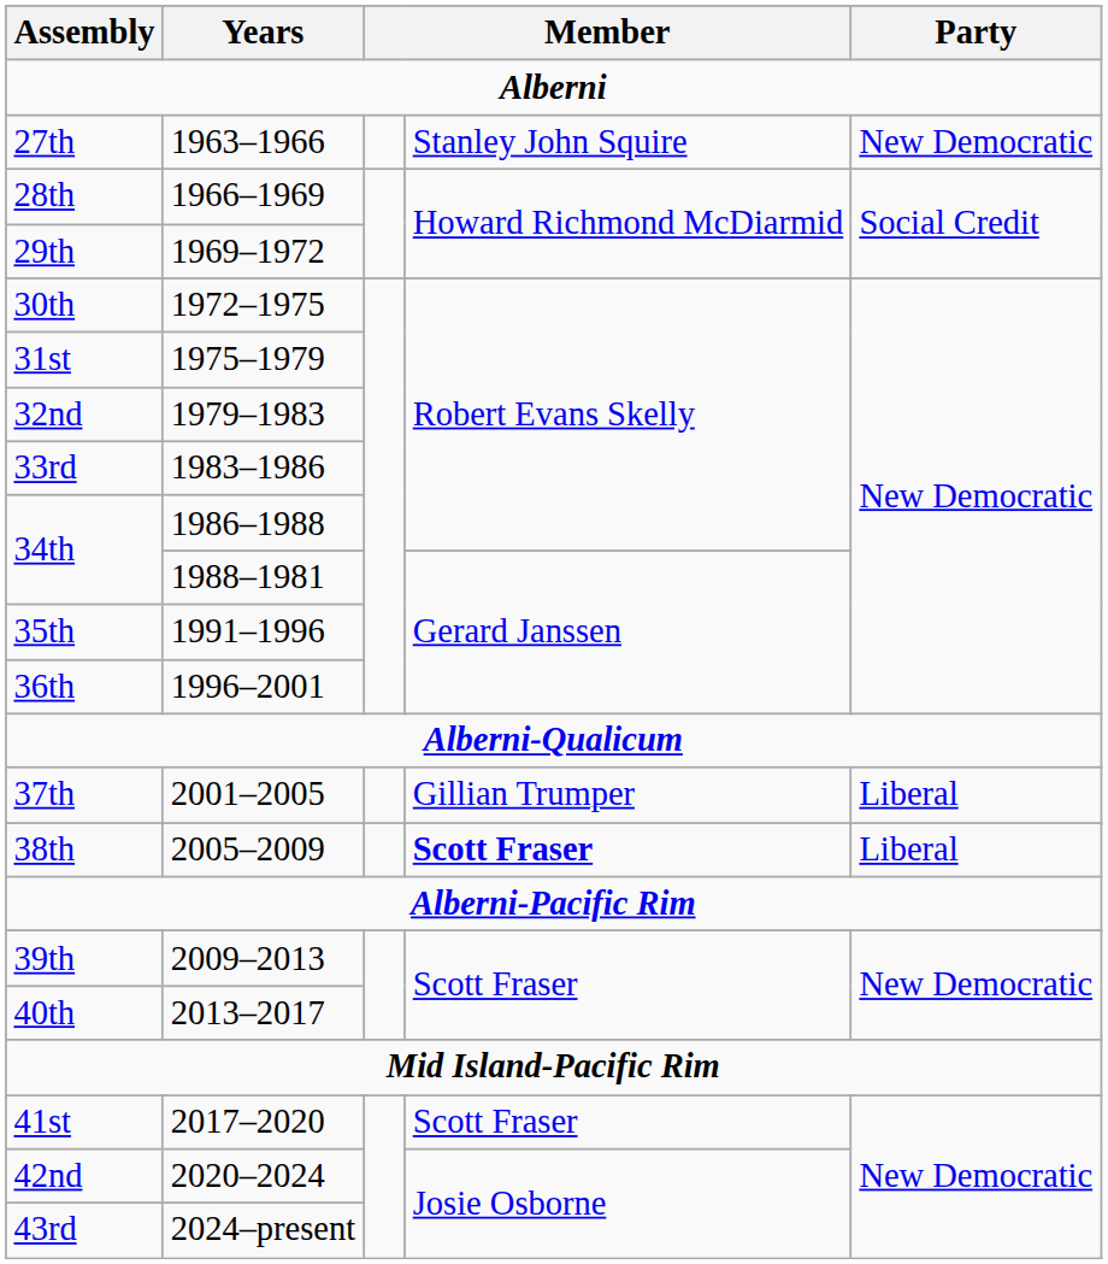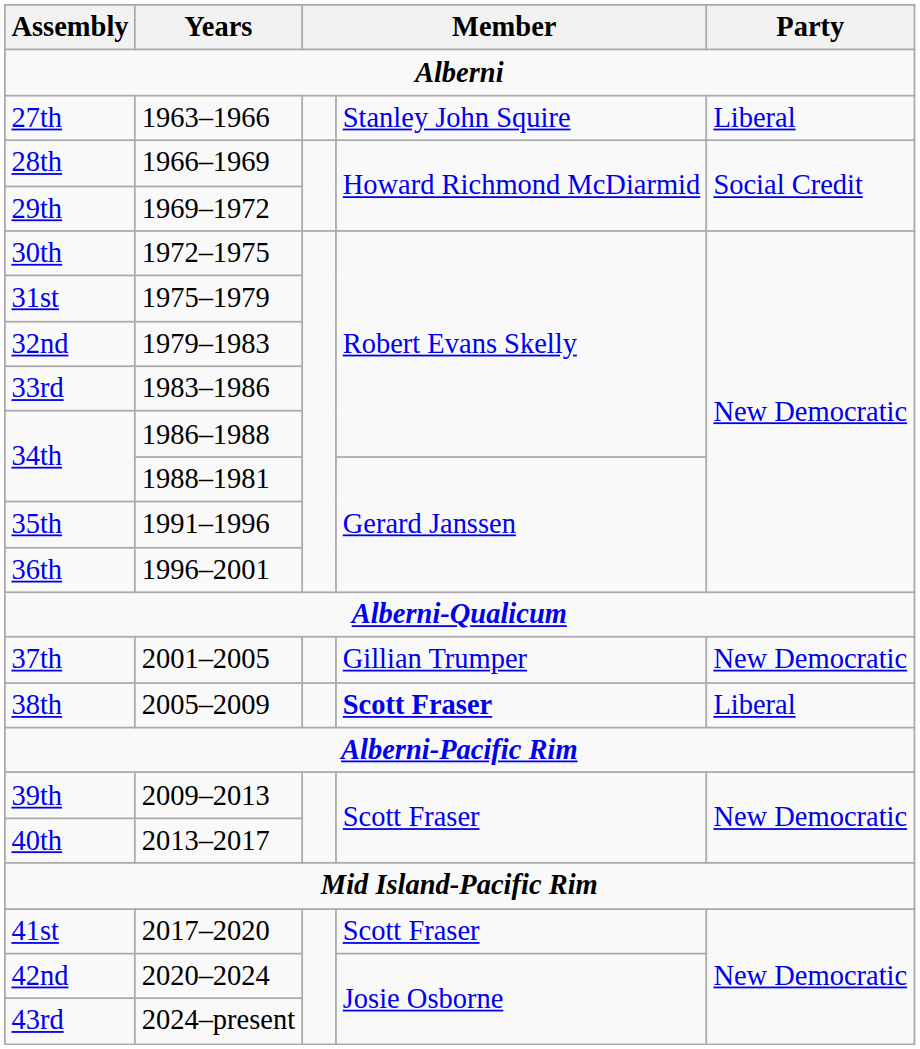27th | Party: New Democratic -> Liberal
37th | Party: Liberal -> New Democratic
